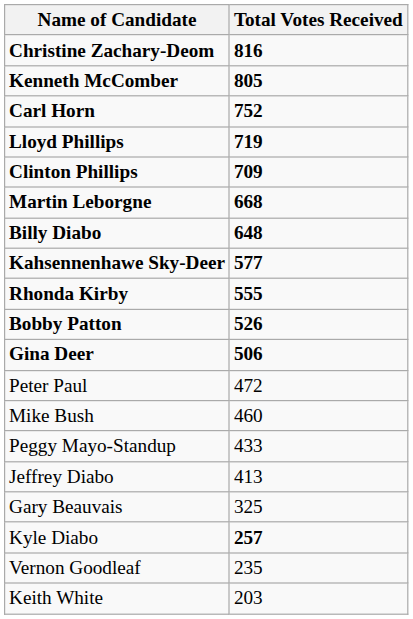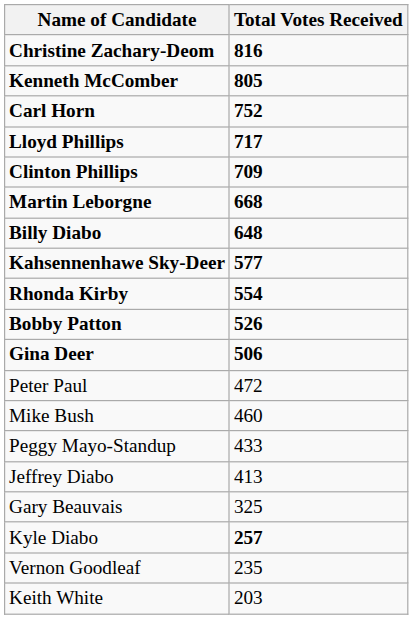Lloyd Phillips | Total Votes Received: 719 -> 717
Rhonda Kirby | Total Votes Received: 555 -> 554
